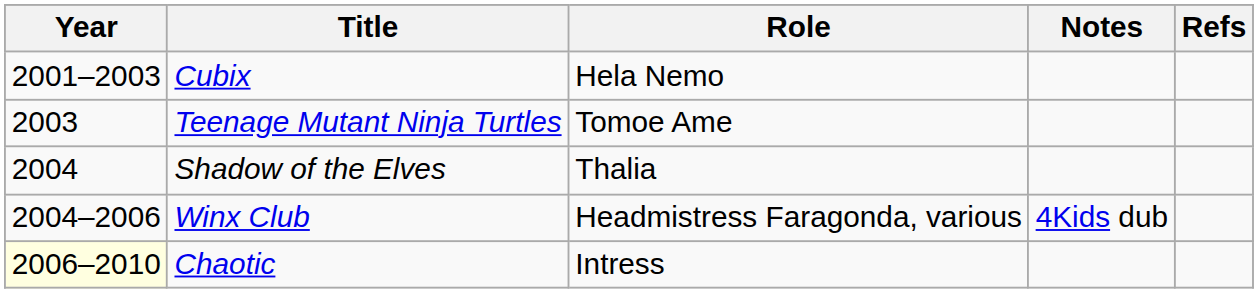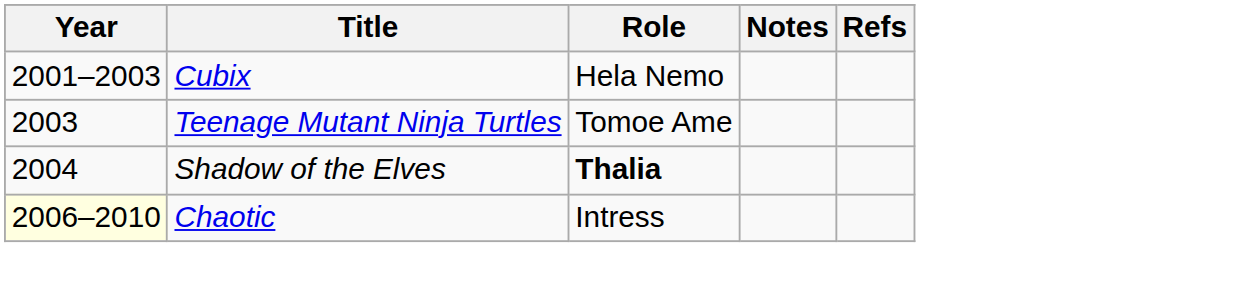Shadow of the Elves | Role: normal -> bold
- row: 2004–2006 | Winx Club | Headmistress Faragonda, various | 4Kids dub
